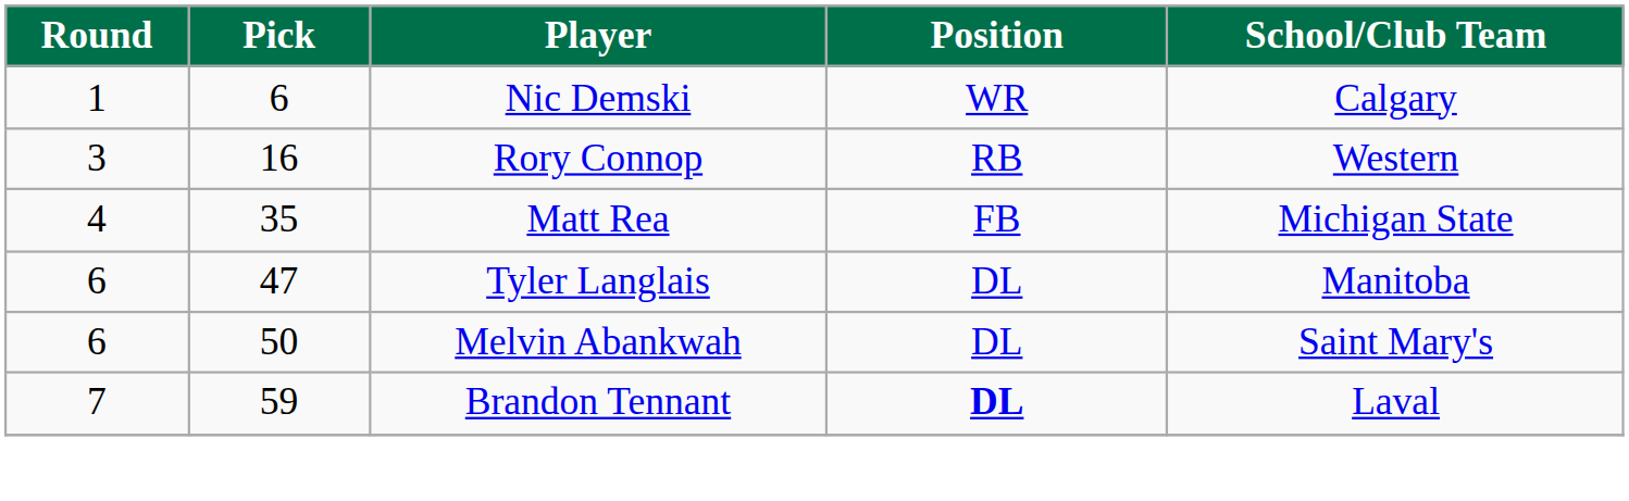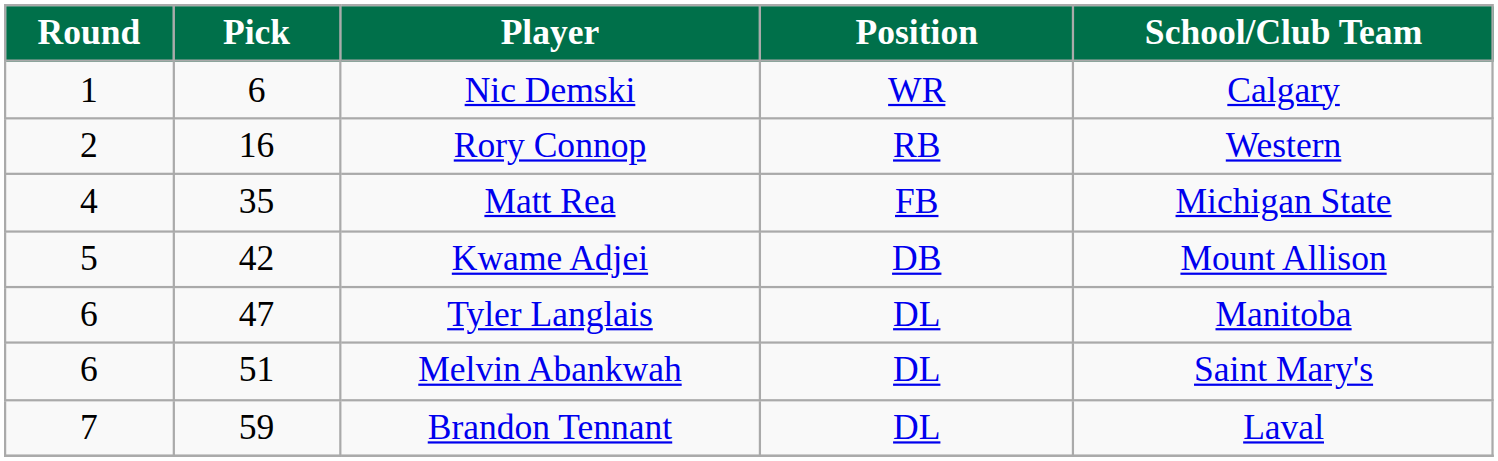Rory Connop | Round: 3 -> 2
+ row: 5 | 42 | Kwame Adjei | DB | Mount Allison
Melvin Abankwah | Pick: 50 -> 51
Brandon Tennant | Position: bold -> normal
